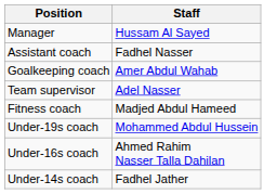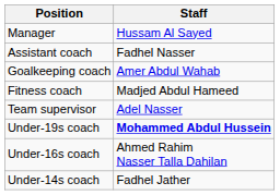rows swapped: Fitness coach <-> Team supervisor
Under-19s coach | Staff: normal -> bold
